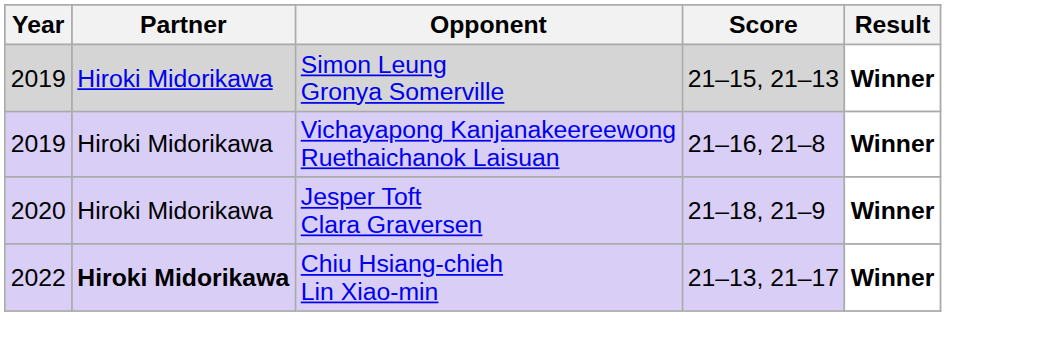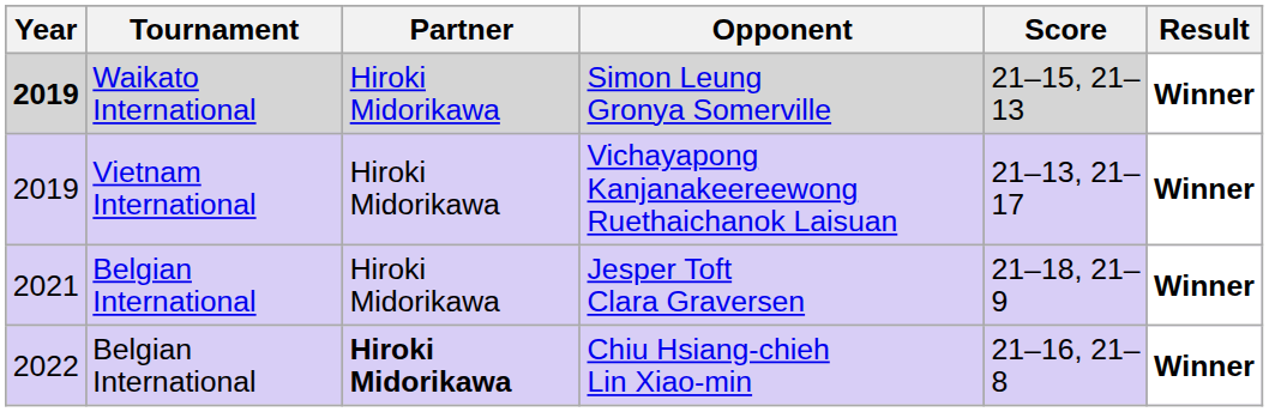+ column: Tournament | Waikato International | Vietnam International | Belgian International | Belgian International
Simon Leung Gronya Somerville | Year: normal -> bold
Vichayapong Kanjanakeereewong Ruethaichanok Laisuan | Score: 21–16, 21–8 -> 21–13, 21–17
Jesper Toft Clara Graversen | Year: 2020 -> 2021
Chiu Hsiang-chieh Lin Xiao-min | Score: 21–13, 21–17 -> 21–16, 21–8
